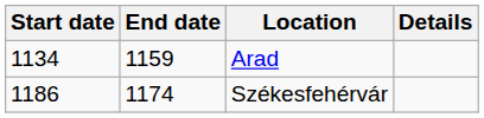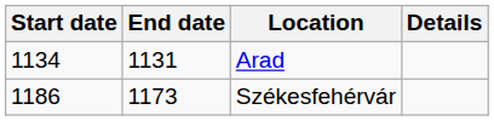Arad | End date: 1159 -> 1131
Székesfehérvár | End date: 1174 -> 1173
